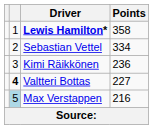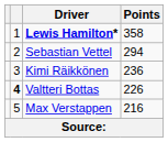Sebastian Vettel | Points: 334 -> 294
Valtteri Bottas | Points: 227 -> 226
Max Verstappen | column 2: lightblue background -> no background
